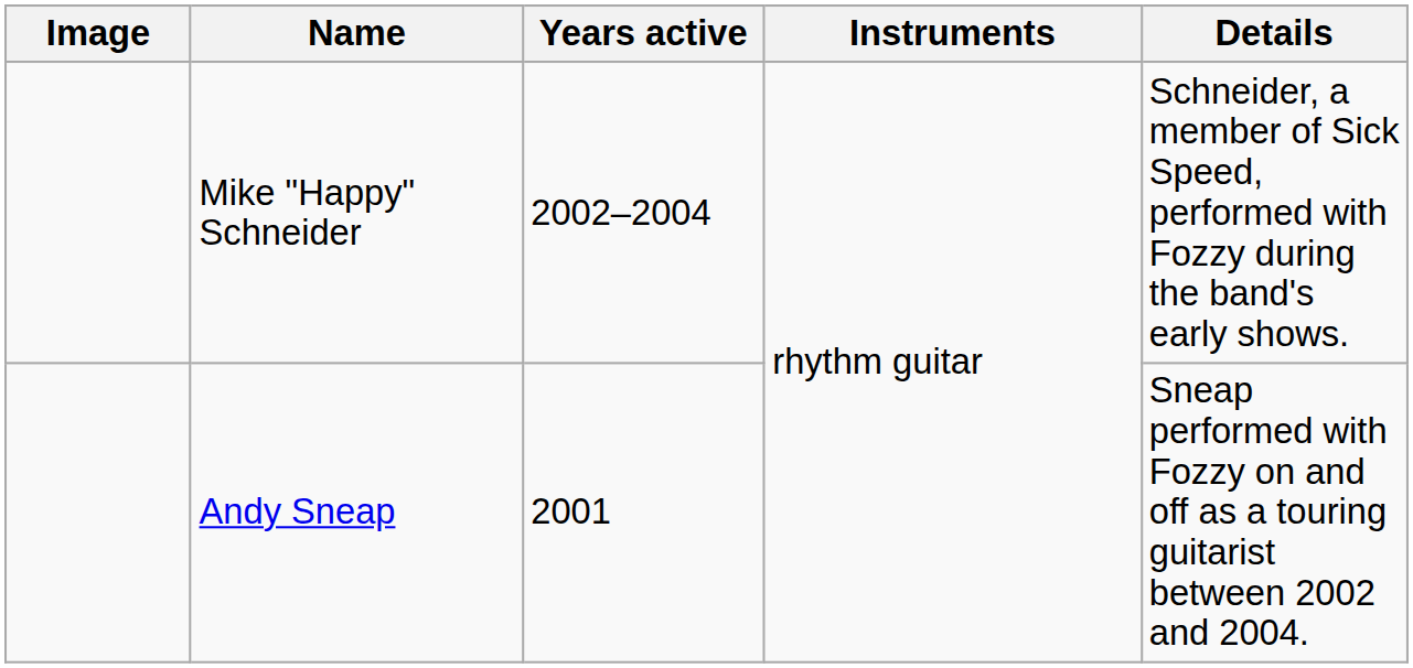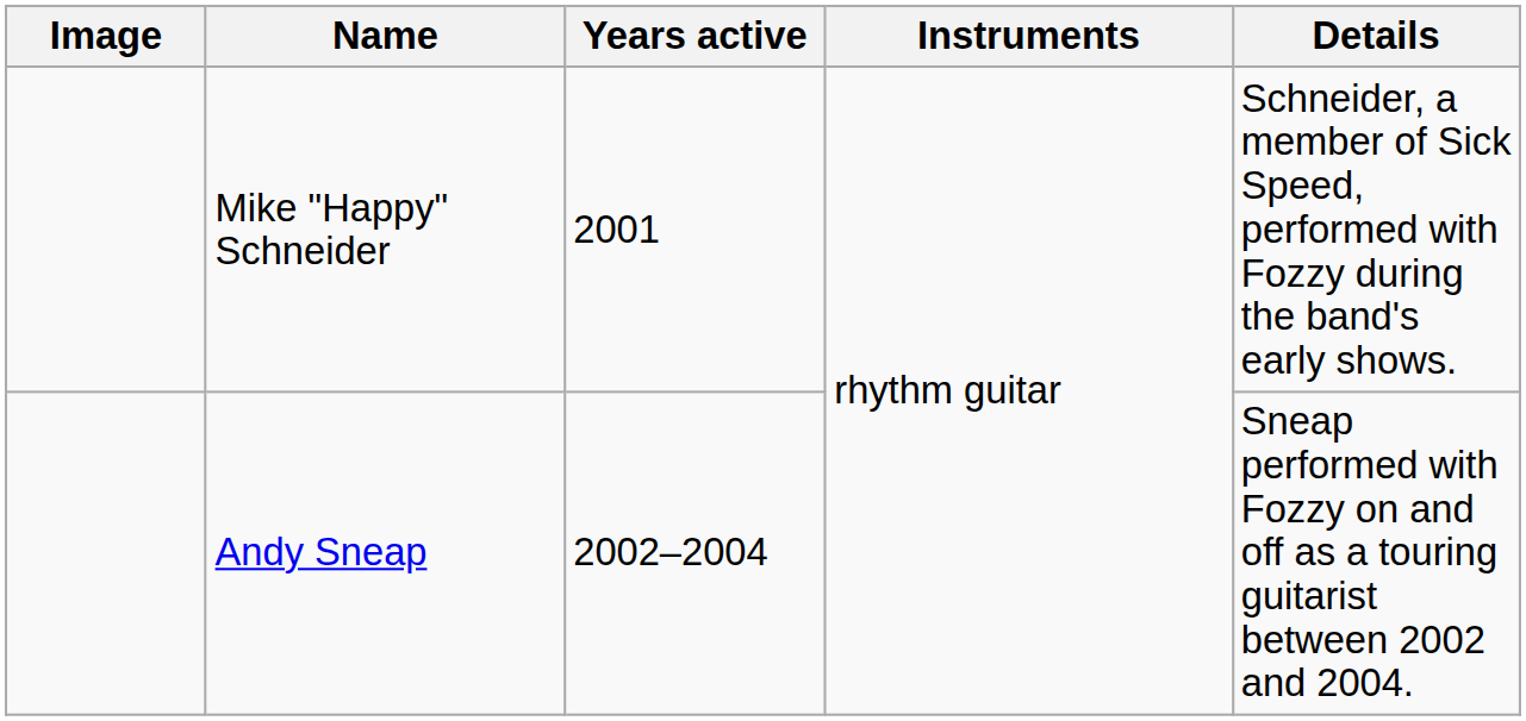Mike "Happy" Schneider | Years active: 2002–2004 -> 2001
Andy Sneap | Years active: 2001 -> 2002–2004
